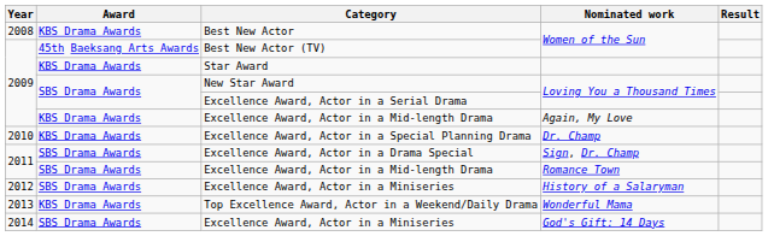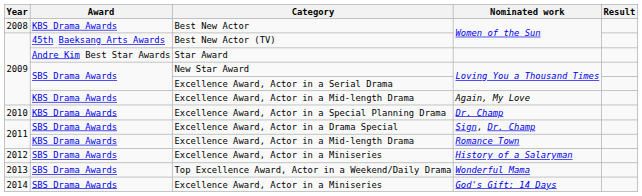Star Award | Award: KBS Drama Awards -> Andre Kim Best Star Awards
Excellence Award, Actor in a Mid-length Drama / Romance Town | Award: SBS Drama Awards -> KBS Drama Awards
Top Excellence Award, Actor in a Weekend/Daily Drama | Award: KBS Drama Awards -> SBS Drama Awards
